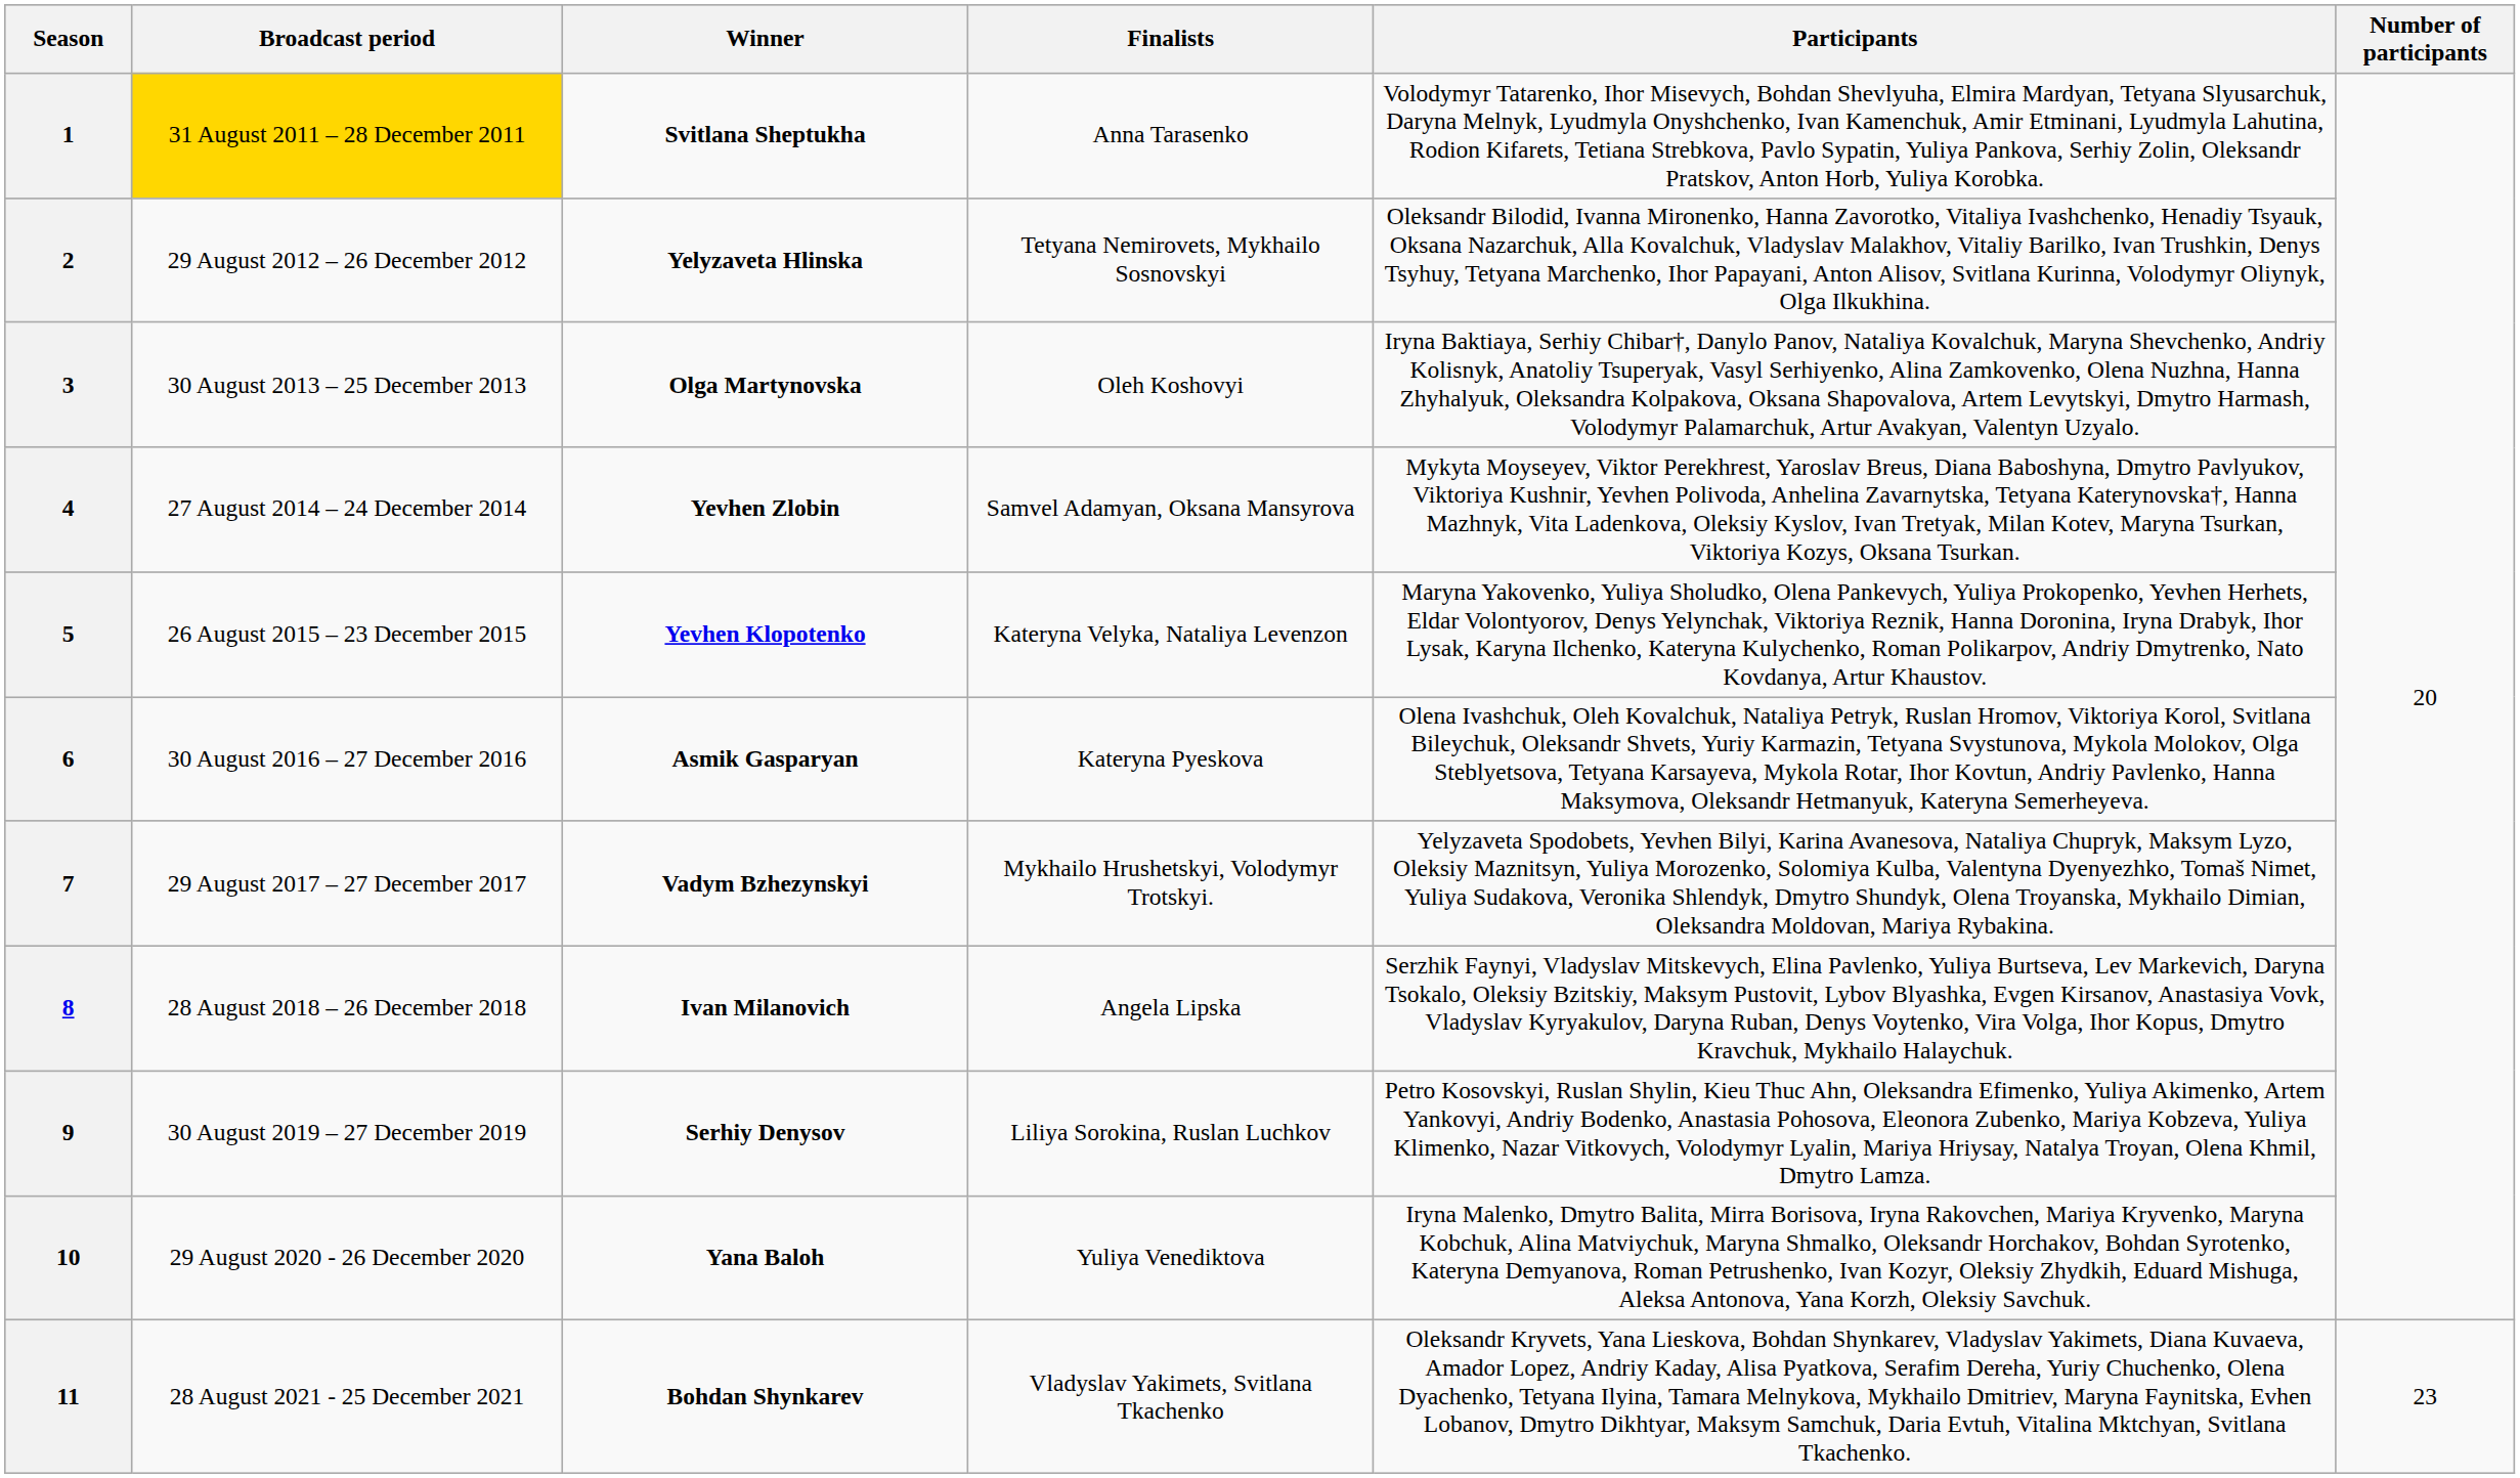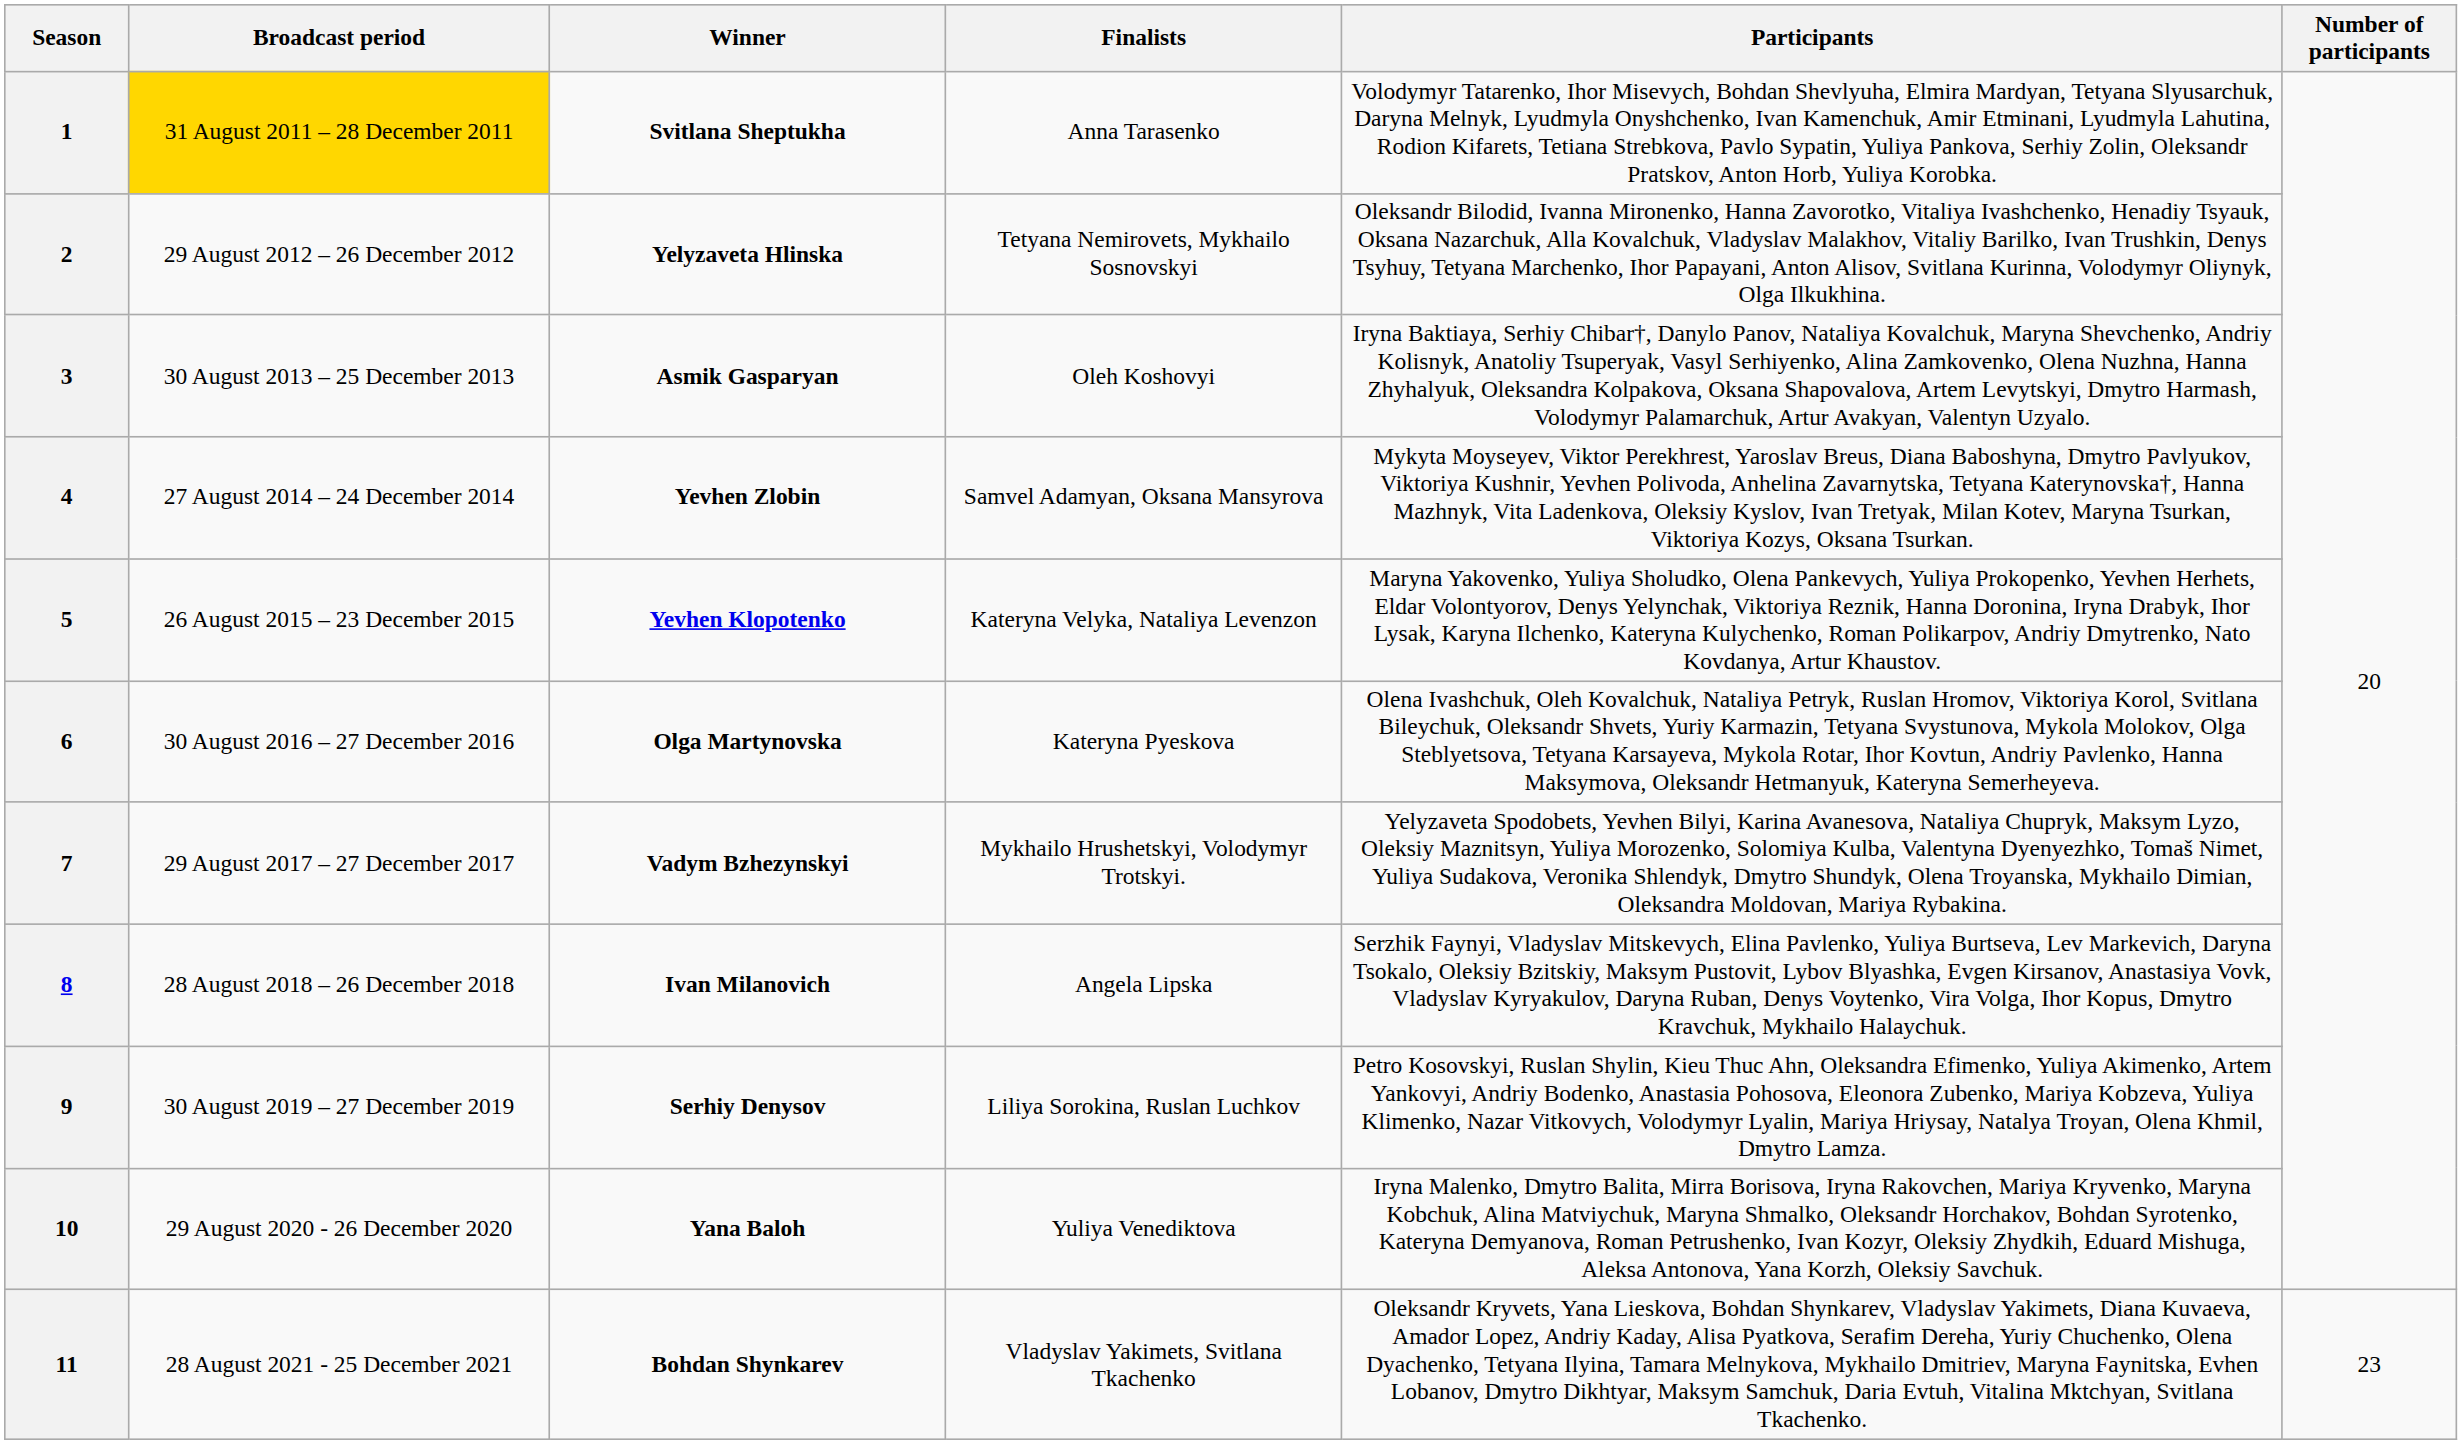3 | Winner: Olga Martynovska -> Asmik Gasparyan
6 | Winner: Asmik Gasparyan -> Olga Martynovska
